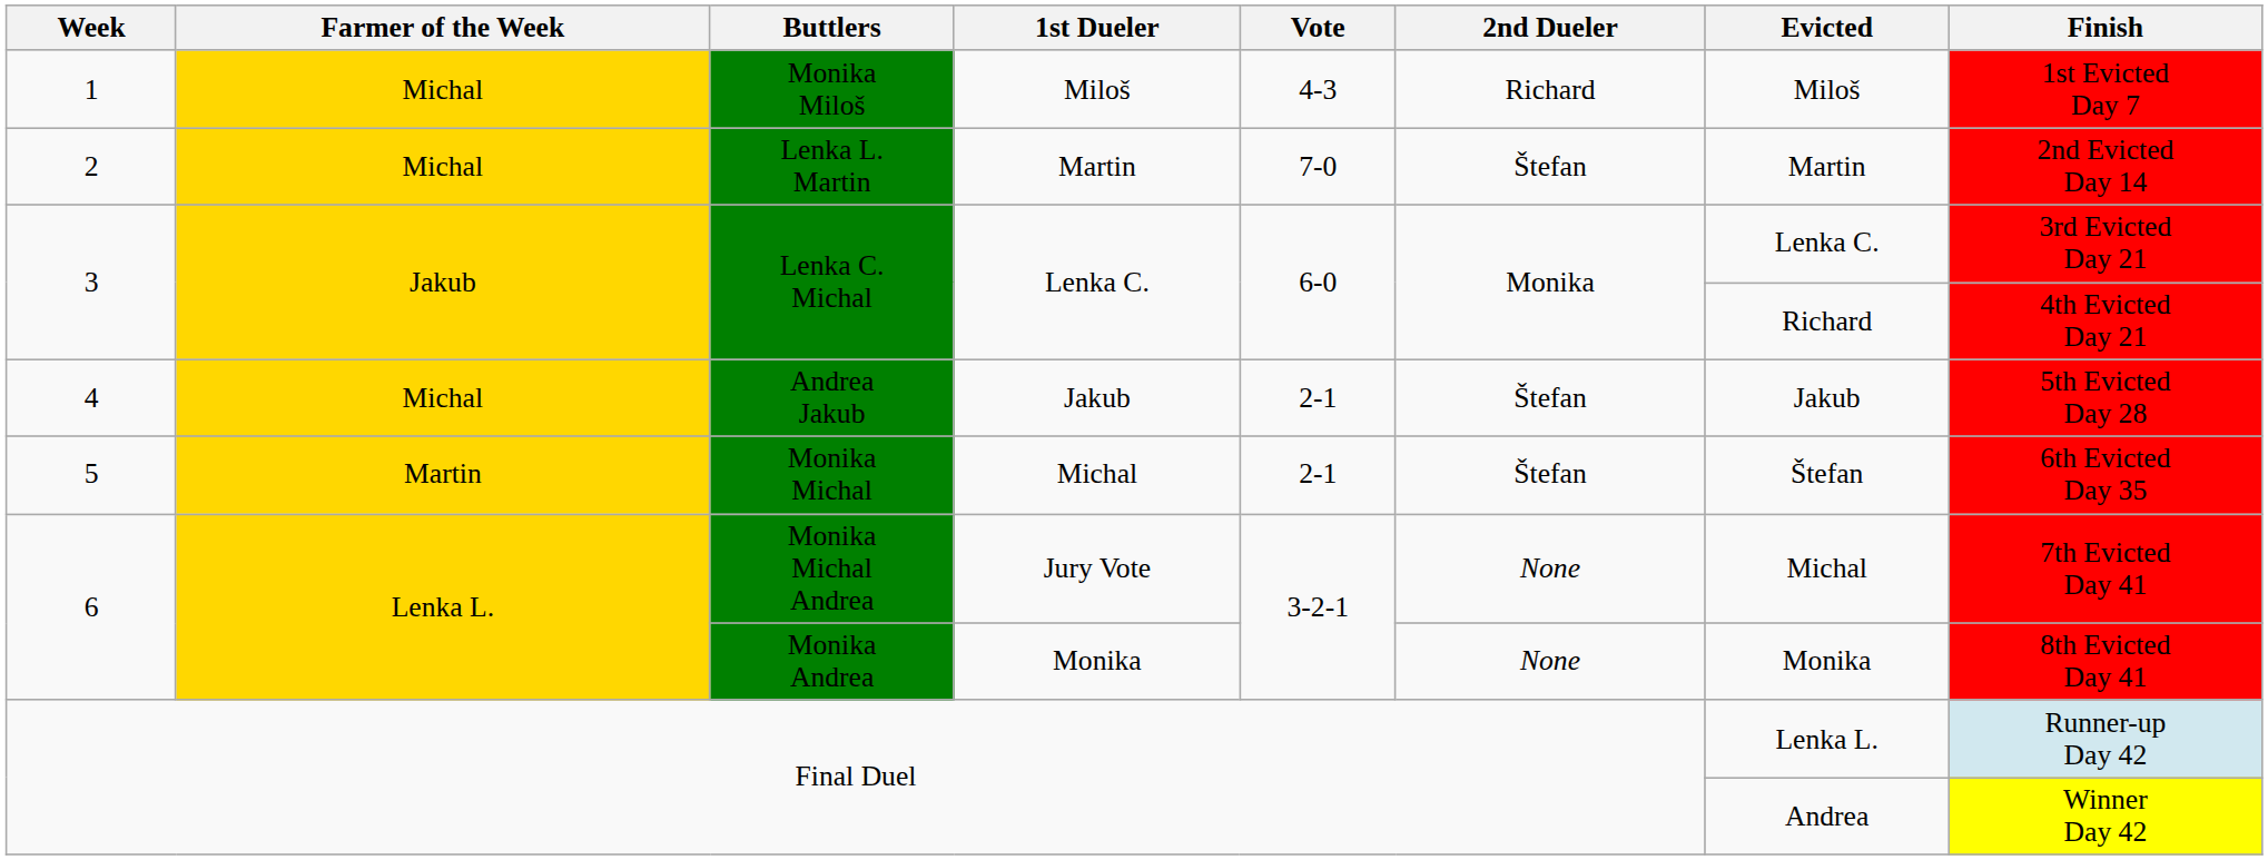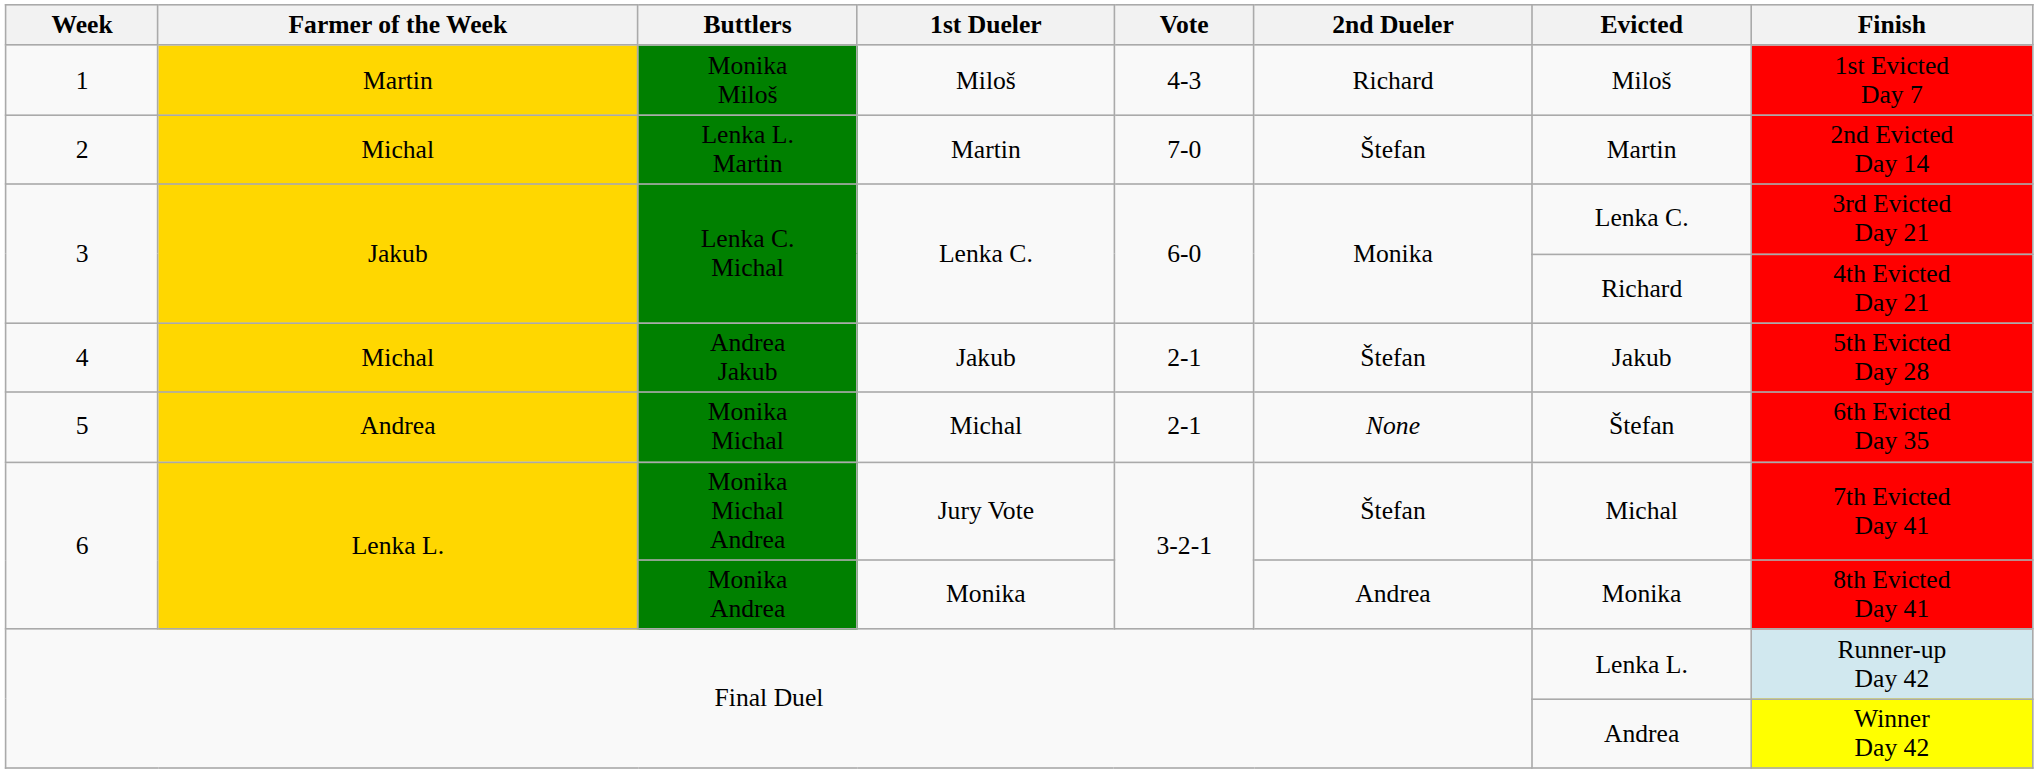Monika Miloš | Farmer of the Week: Michal -> Martin
Monika Michal | Farmer of the Week: Martin -> Andrea
Monika Michal | 2nd Dueler: Štefan -> None
Monika Michal Andrea | 2nd Dueler: None -> Štefan
Monika Andrea | 2nd Dueler: None -> Andrea
